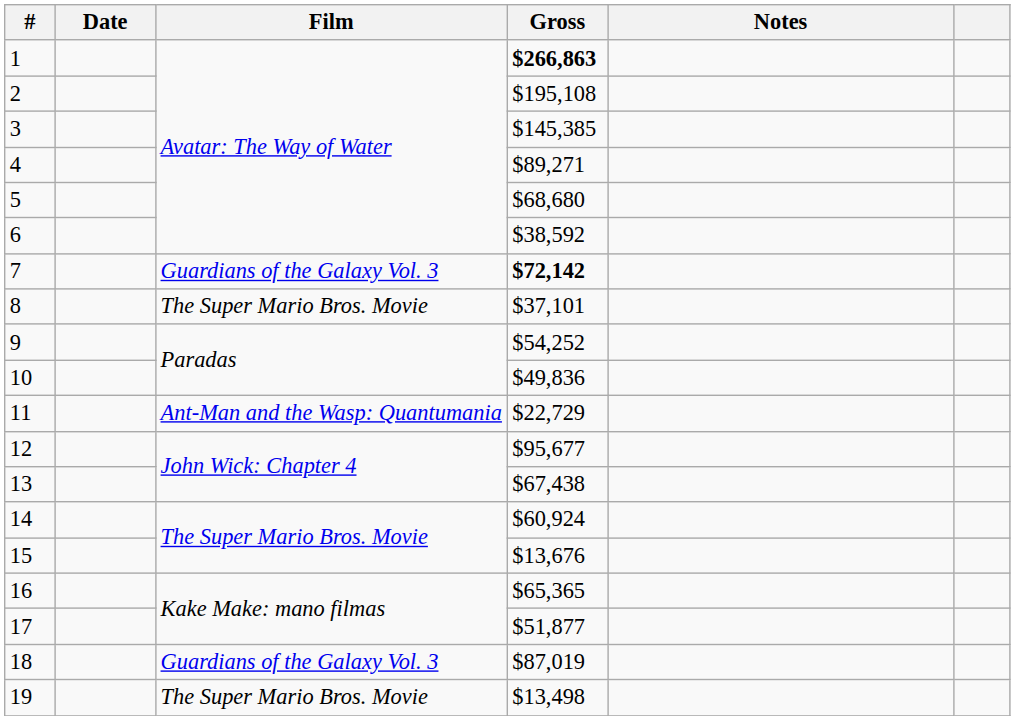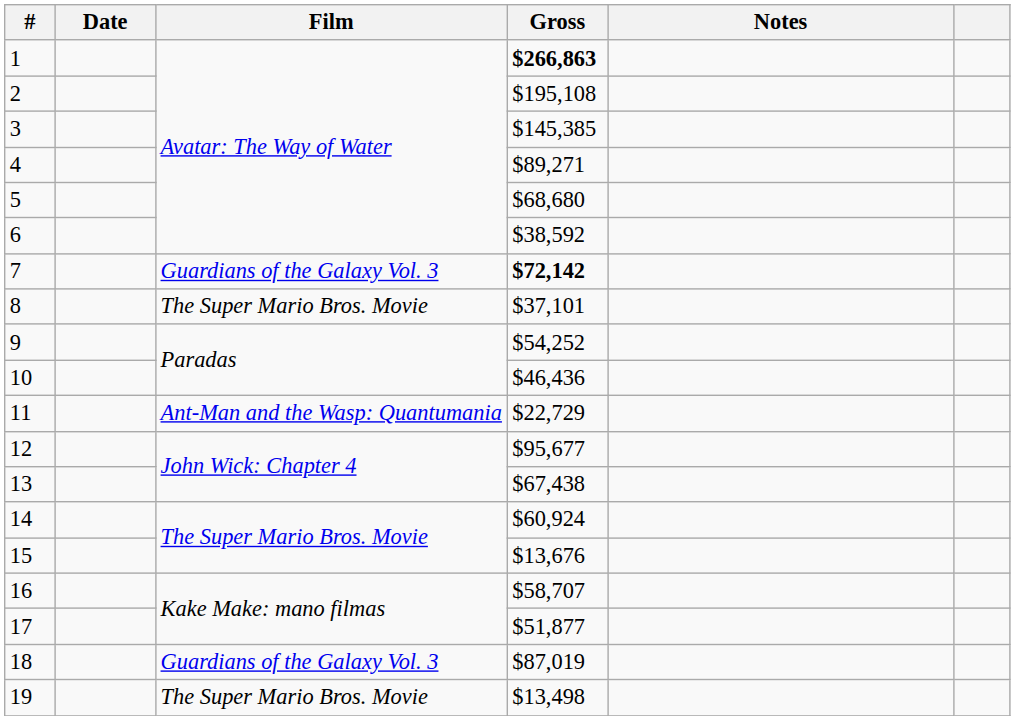10 | Gross: $49,836 -> $46,436
16 | Gross: $65,365 -> $58,707
